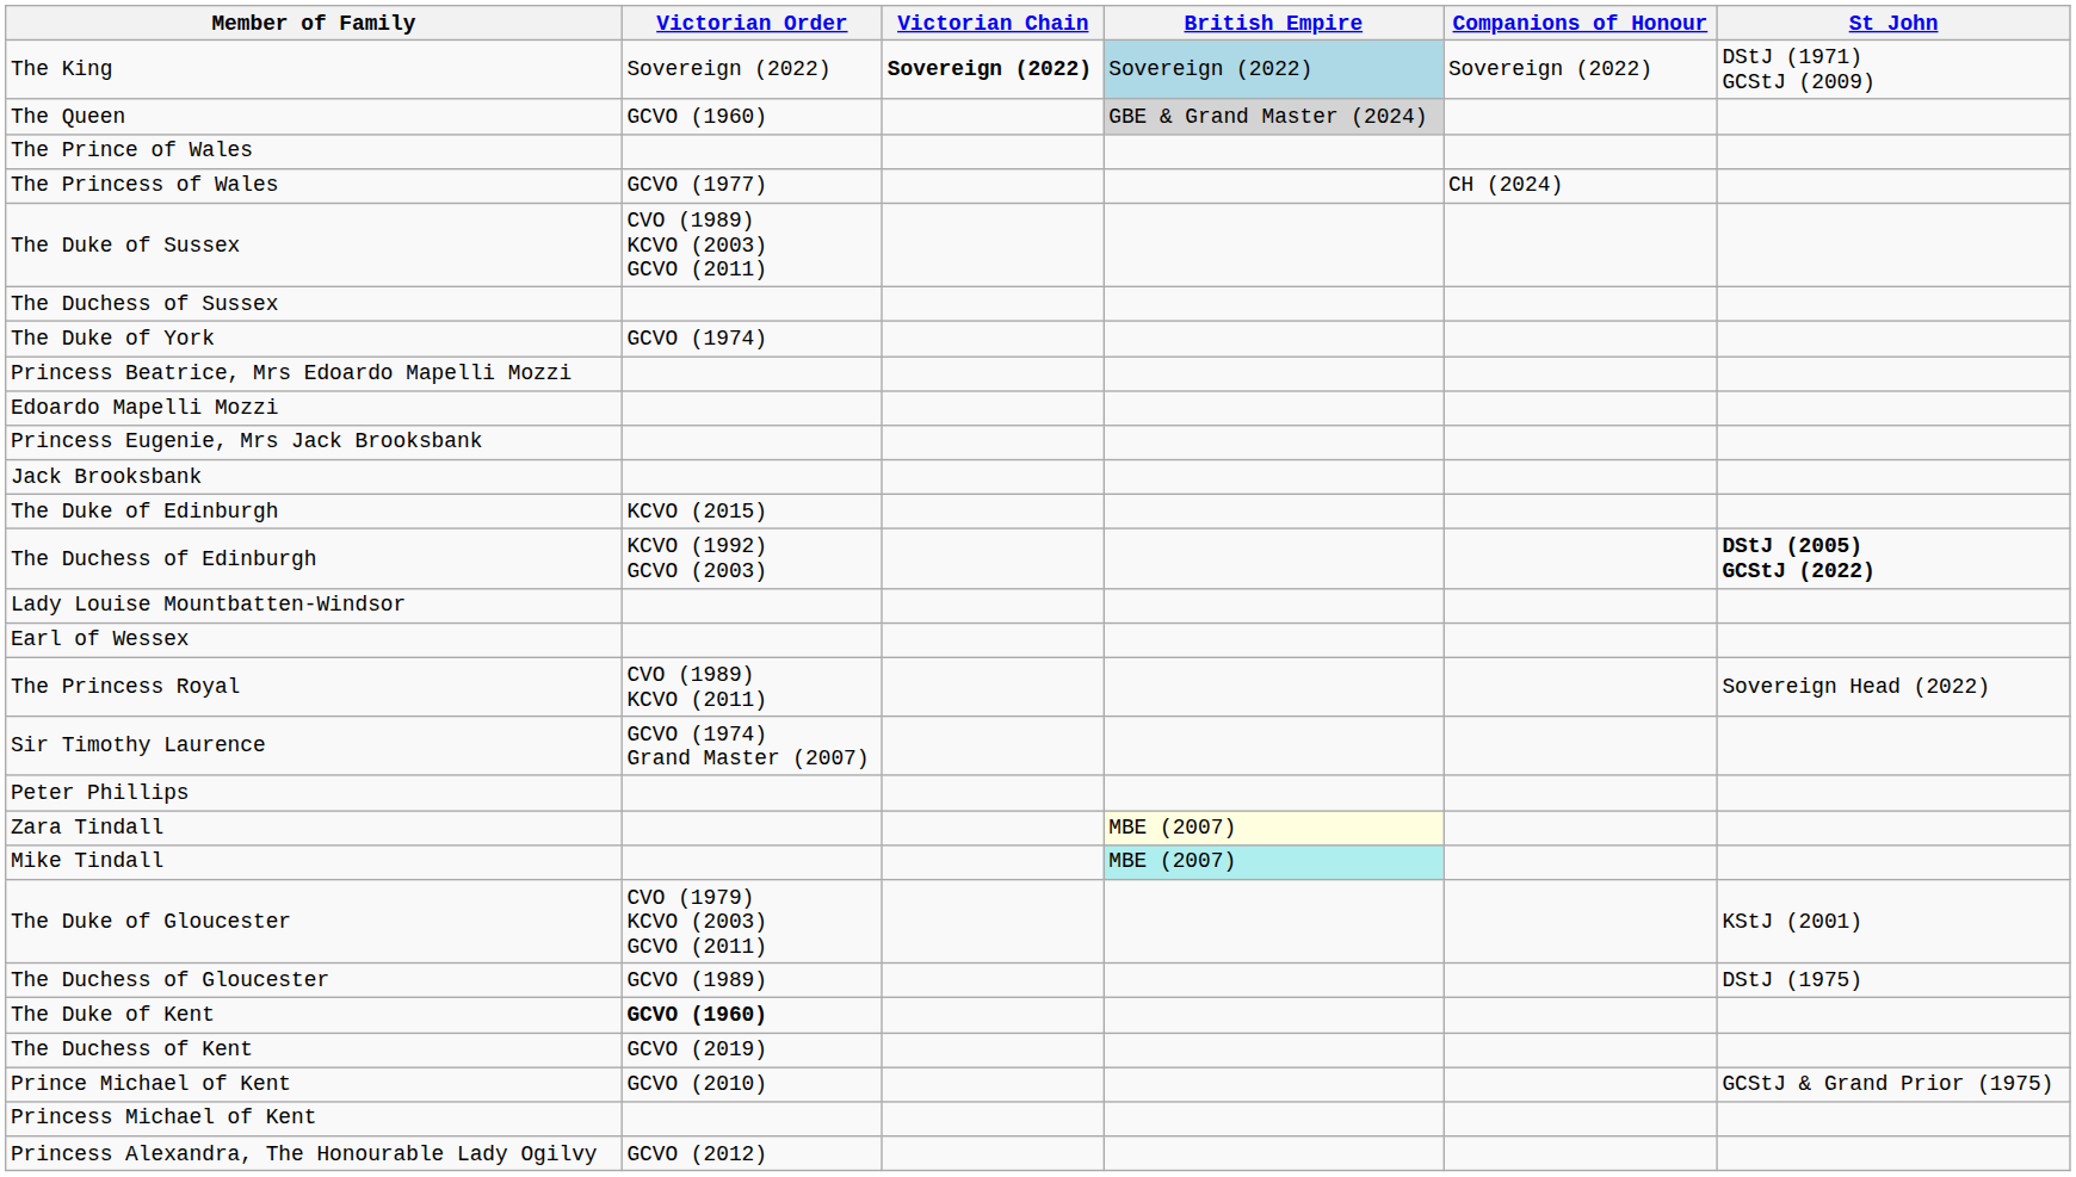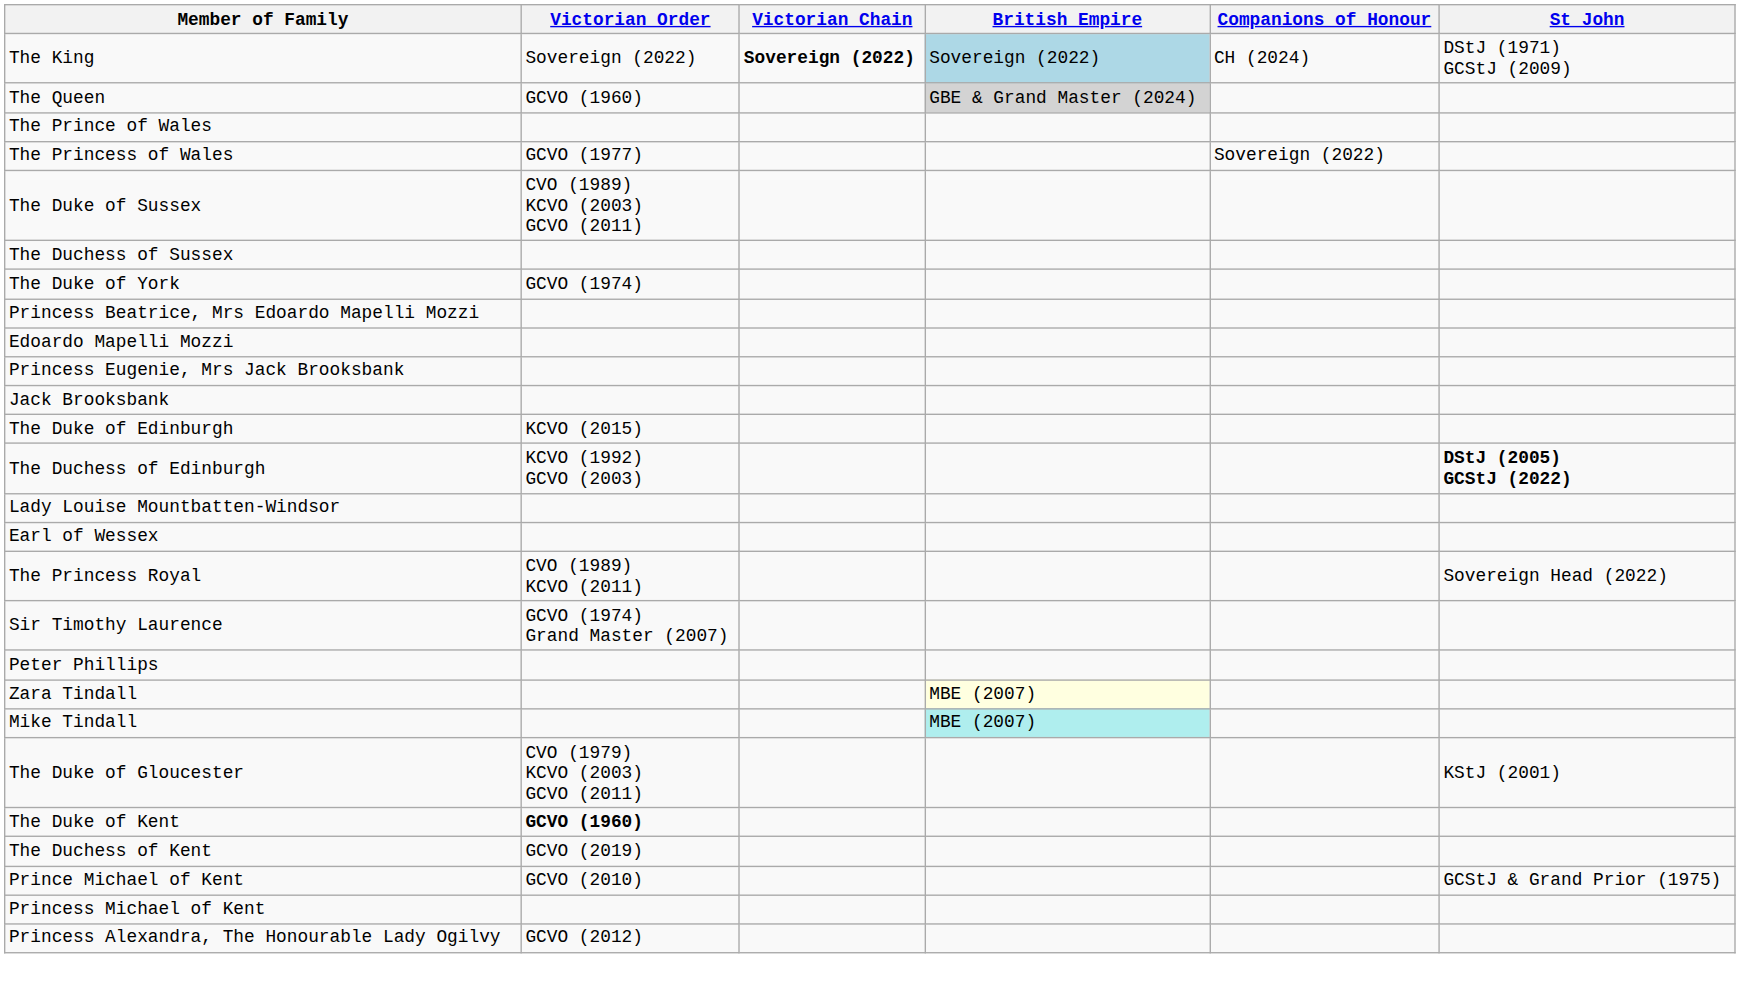The King | Companions of Honour: Sovereign (2022) -> CH (2024)
The Princess of Wales | Companions of Honour: CH (2024) -> Sovereign (2022)
- row: The Duchess of Gloucester | GCVO (1989) | DStJ (1975)
